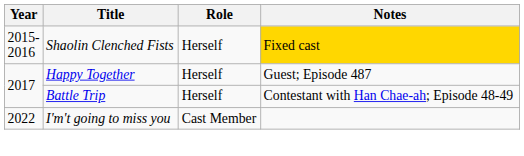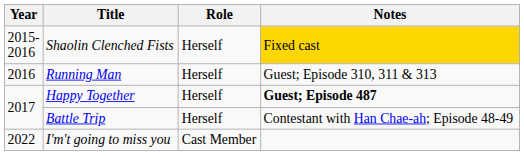+ row: 2016 | Running Man | Herself | Guest; Episode 310, 311 & 313
Happy Together | Notes: normal -> bold
